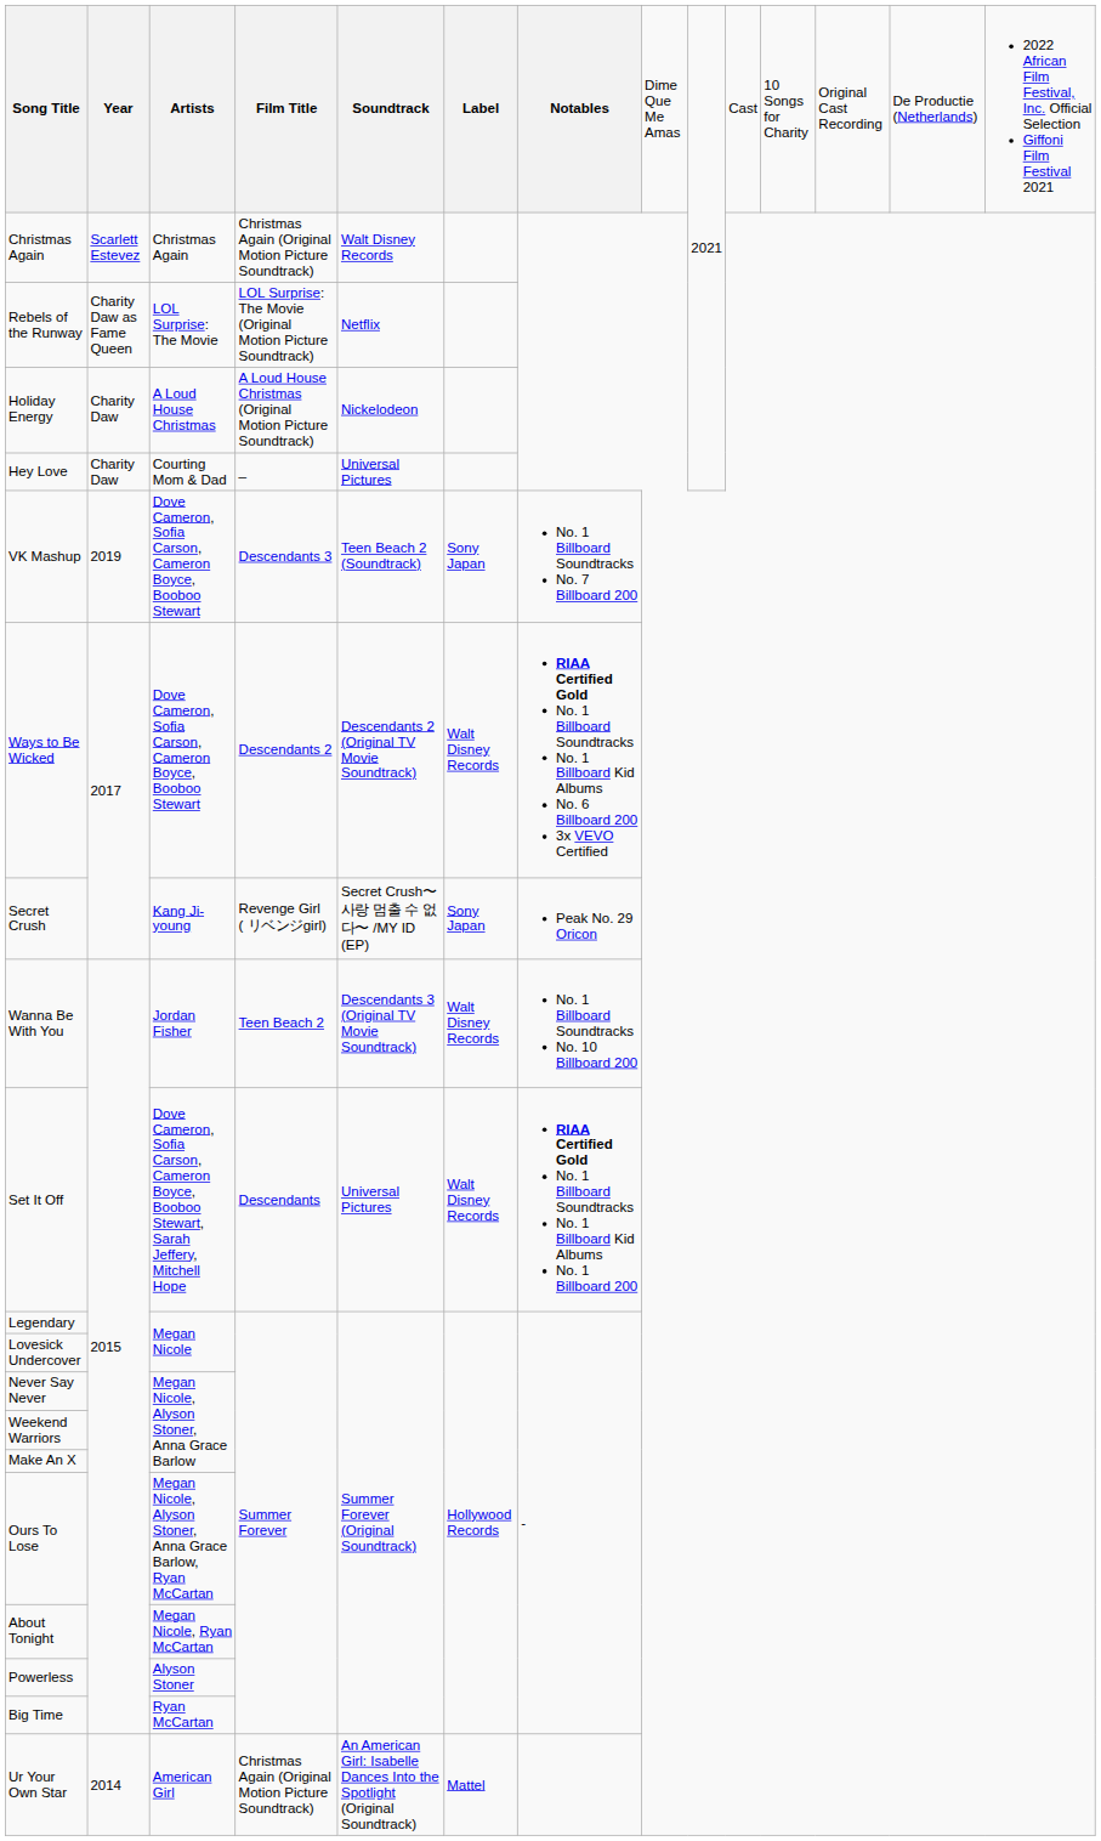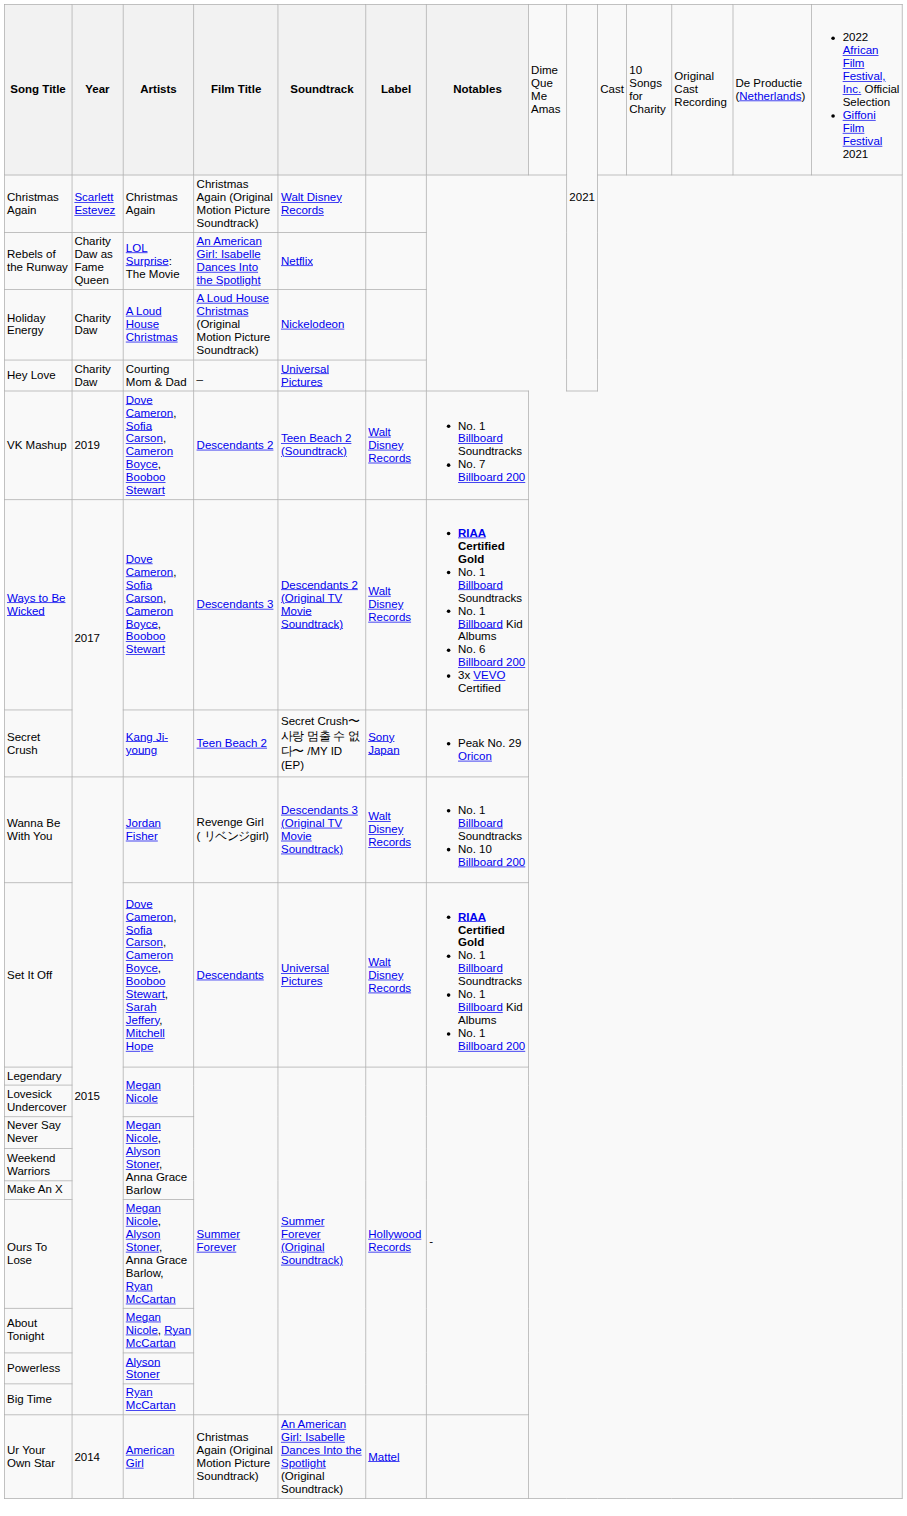Rebels of the Runway | column 4: LOL Surprise: The Movie (Original Motion Picture Soundtrack) -> An American Girl: Isabelle Dances Into the Spotlight
VK Mashup | column 4: Descendants 3 -> Descendants 2
VK Mashup | column 6: Sony Japan -> Walt Disney Records
Ways to Be Wicked | column 4: Descendants 2 -> Descendants 3
Secret Crush | column 4: Revenge Girl ( リベンジgirl) -> Teen Beach 2
Wanna Be With You | column 4: Teen Beach 2 -> Revenge Girl ( リベンジgirl)
